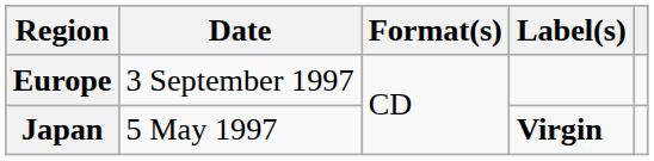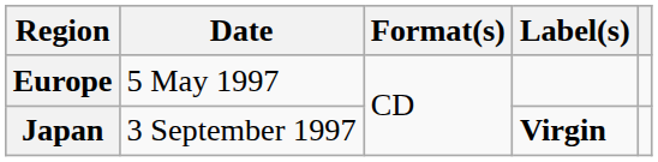Europe | Date: 3 September 1997 -> 5 May 1997
Japan | Date: 5 May 1997 -> 3 September 1997
